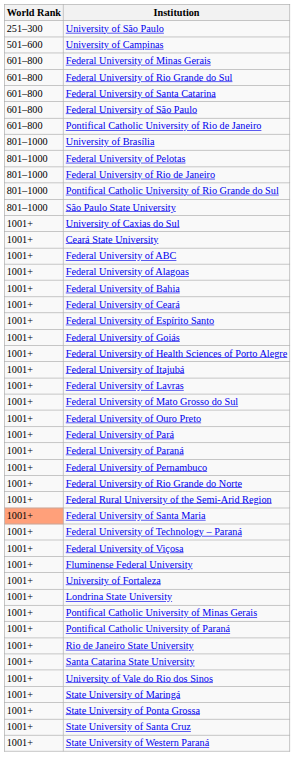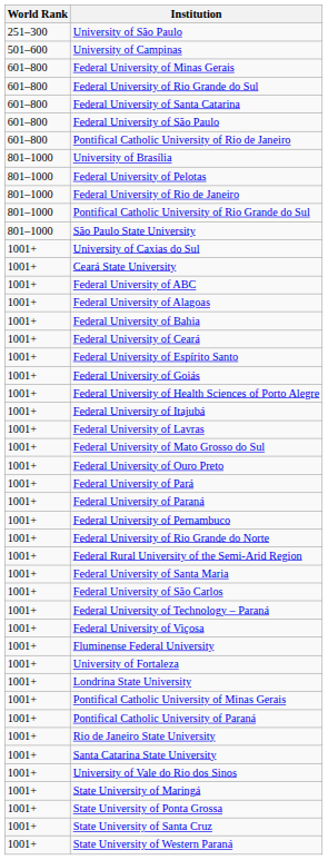Federal University of Santa Maria | World Rank: lightsalmon background -> no background
+ row: 1001+ | Federal University of São Carlos
